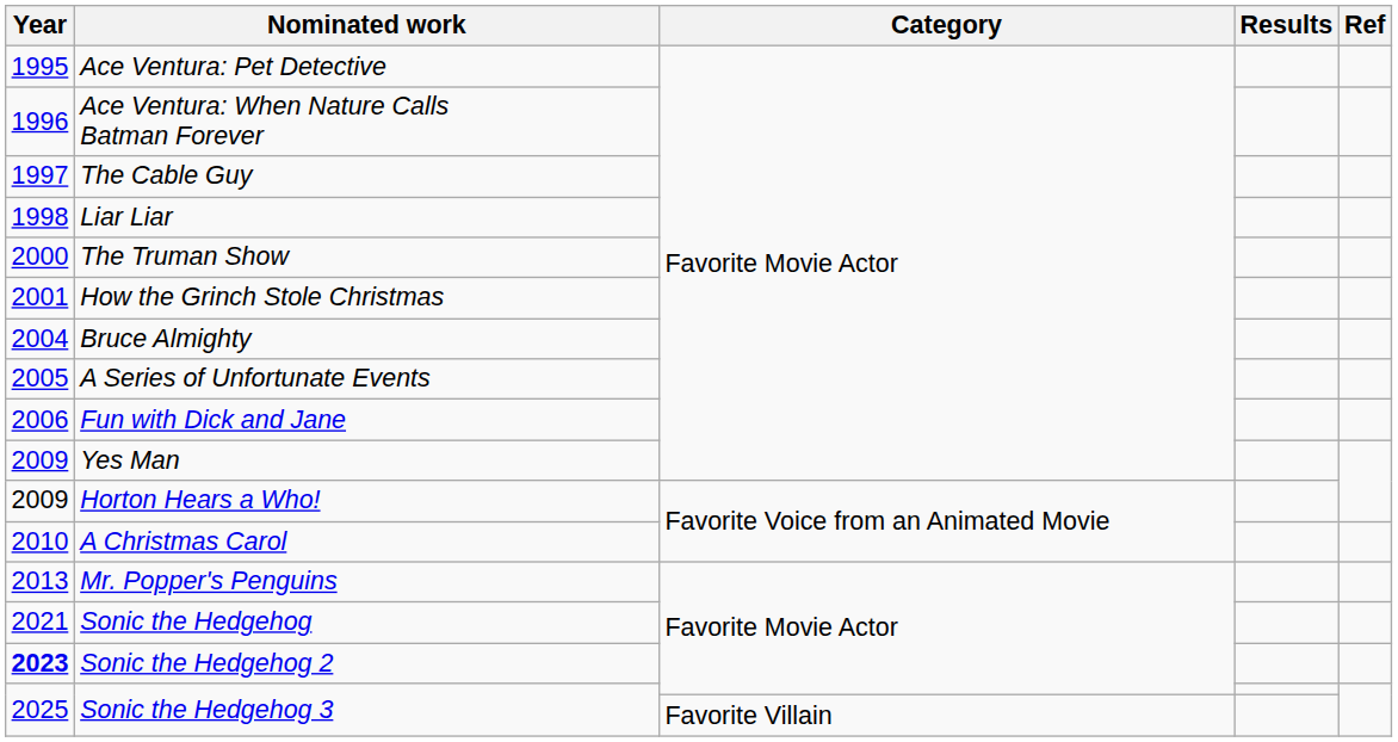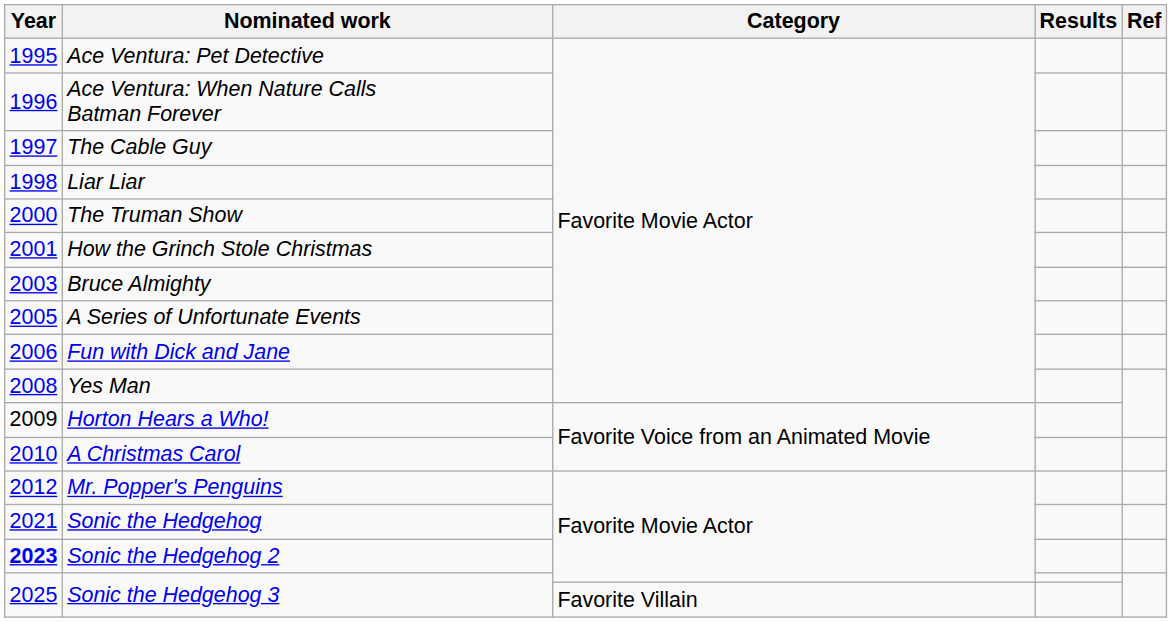Bruce Almighty | Year: 2004 -> 2003
Yes Man | Year: 2009 -> 2008
Mr. Popper's Penguins | Year: 2013 -> 2012
